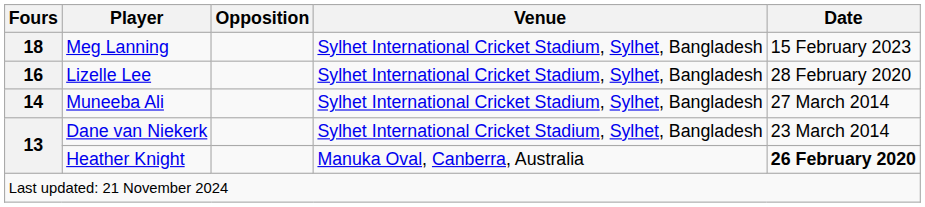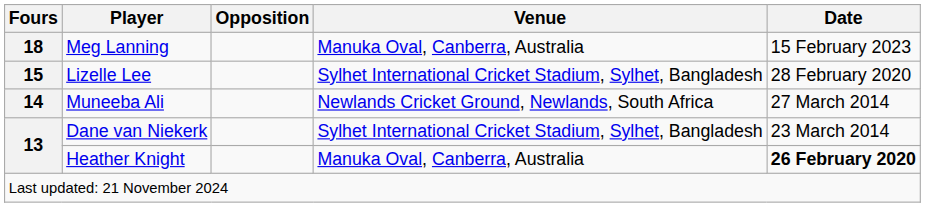Meg Lanning | Venue: Sylhet International Cricket Stadium, Sylhet, Bangladesh -> Manuka Oval, Canberra, Australia
Lizelle Lee | Fours: 16 -> 15
Muneeba Ali | Venue: Sylhet International Cricket Stadium, Sylhet, Bangladesh -> Newlands Cricket Ground, Newlands, South Africa
